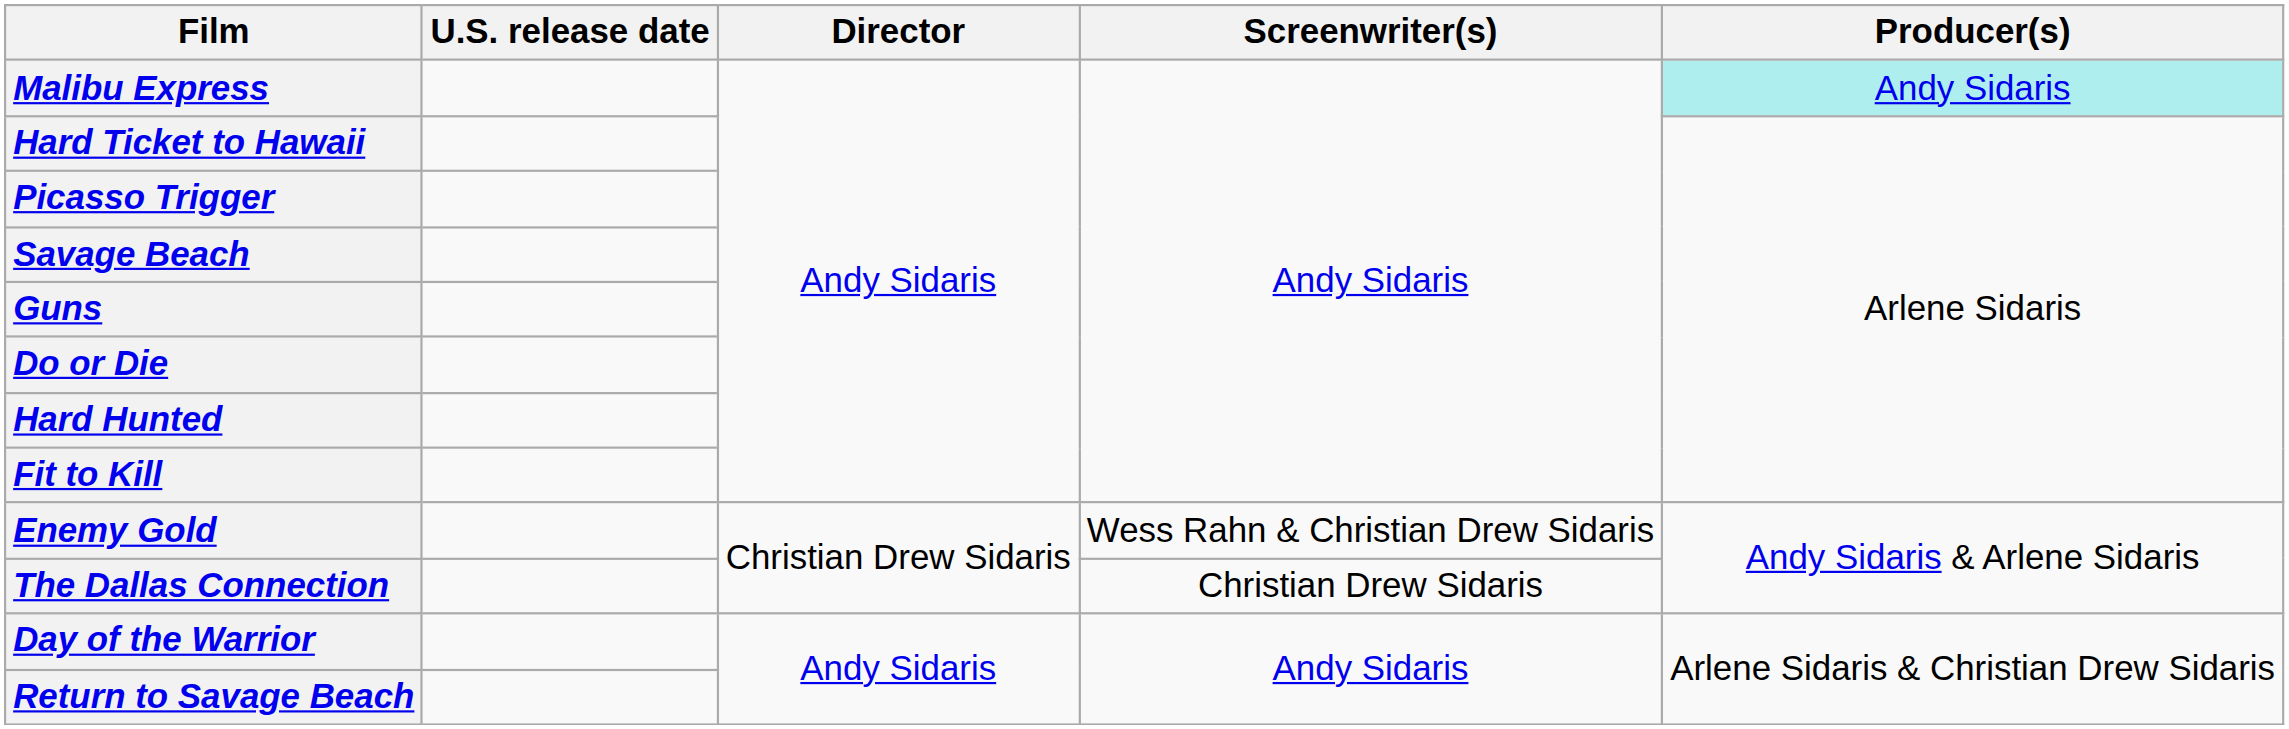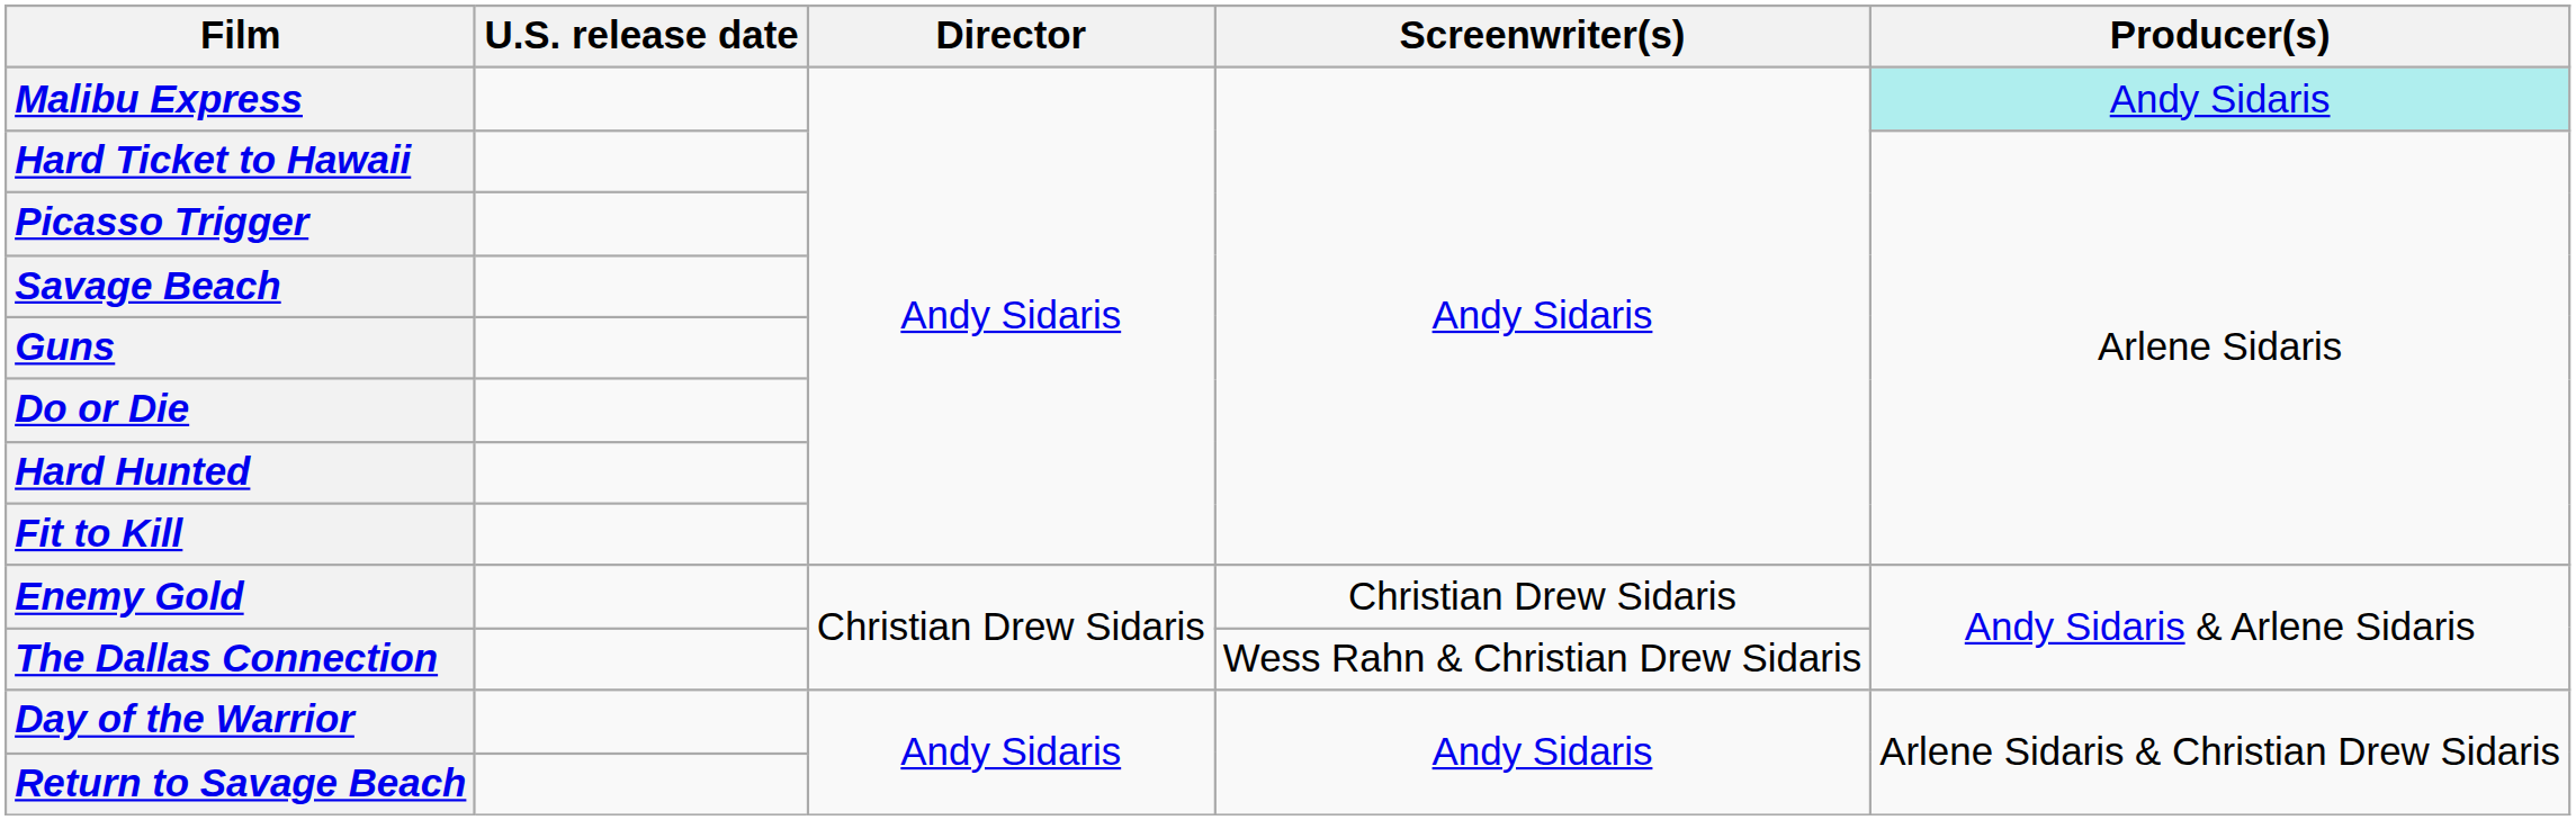Enemy Gold | Screenwriter(s): Wess Rahn & Christian Drew Sidaris -> Christian Drew Sidaris
The Dallas Connection | Screenwriter(s): Christian Drew Sidaris -> Wess Rahn & Christian Drew Sidaris
